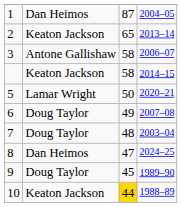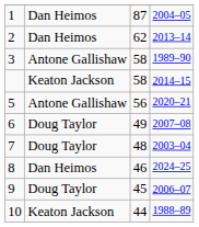2 | column 2: Keaton Jackson -> Dan Heimos
2 | column 3: 65 -> 62
3 | column 4: 2006–07 -> 1989–90
5 | column 2: Lamar Wright -> Antone Gallishaw
5 | column 3: 50 -> 56
8 | column 3: 47 -> 46
9 | column 4: 1989–90 -> 2006–07
10 | column 3: gold background -> no background
